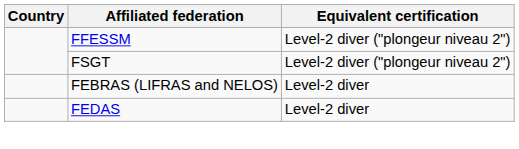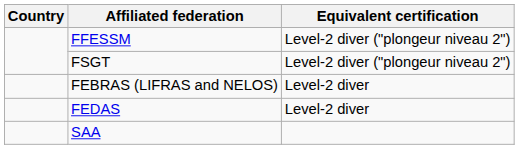+ row: SAA
